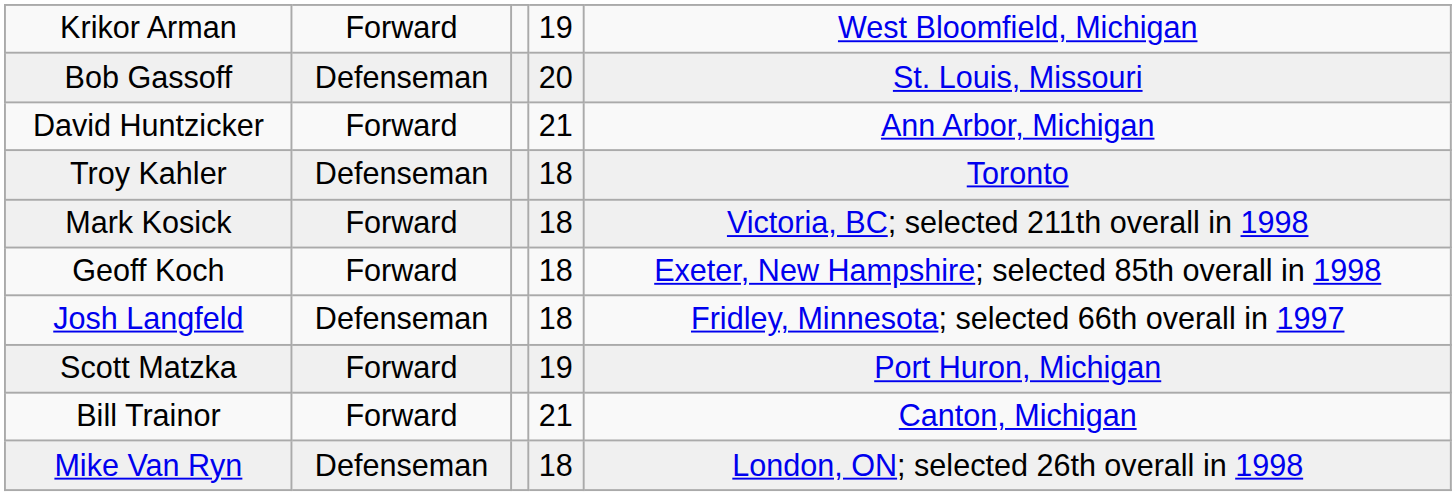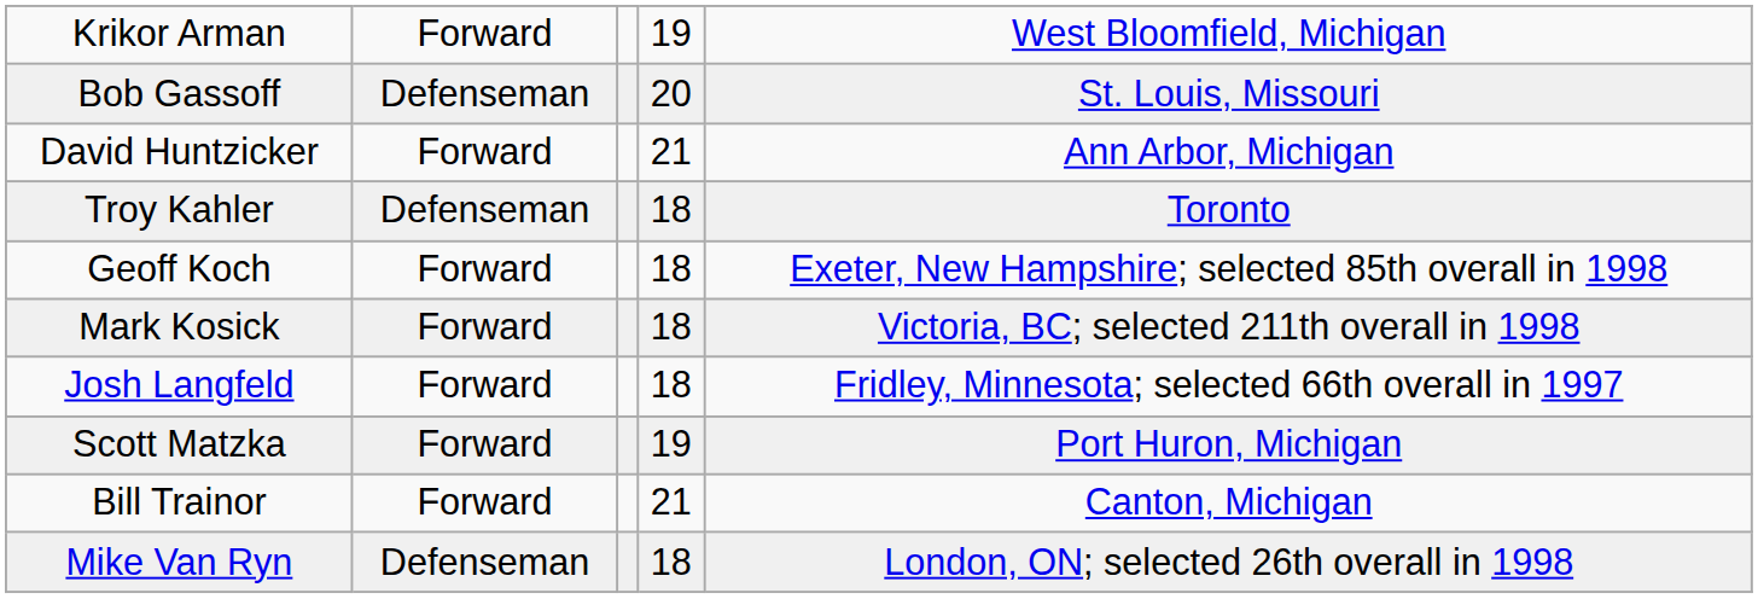rows swapped: Geoff Koch <-> Mark Kosick
Josh Langfeld | column 2: Defenseman -> Forward
